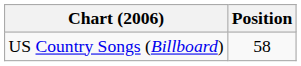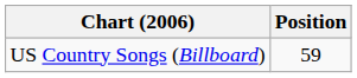US Country Songs (Billboard) | Position: 58 -> 59
